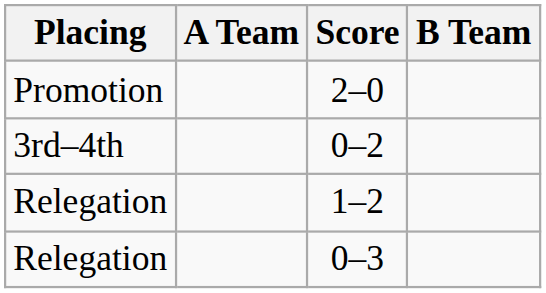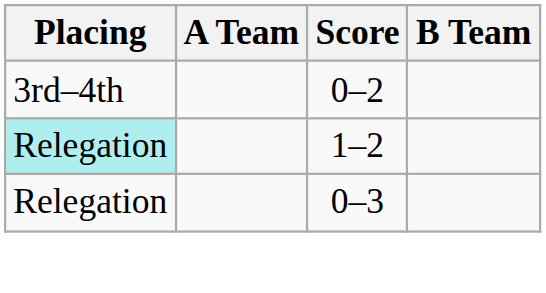- row: Promotion | 2–0
1–2 | Placing: no background -> paleturquoise background
